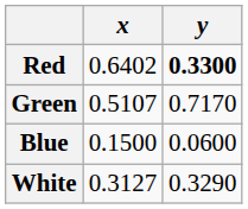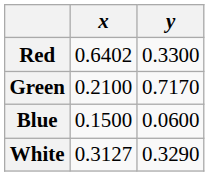Red | y: bold -> normal
Green | x: 0.5107 -> 0.2100
